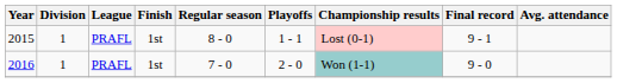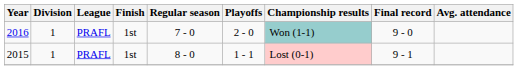rows swapped: 2015 <-> 2016
